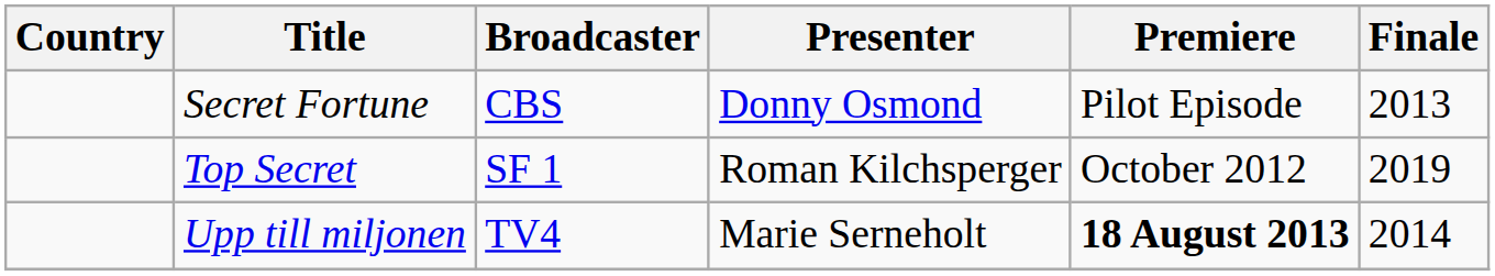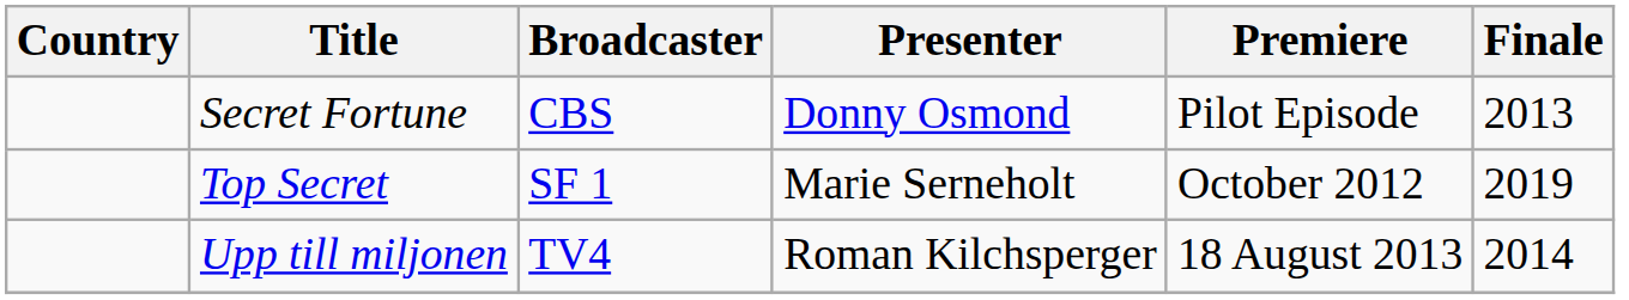Top Secret | Presenter: Roman Kilchsperger -> Marie Serneholt
Upp till miljonen | Presenter: Marie Serneholt -> Roman Kilchsperger
Upp till miljonen | Premiere: bold -> normal
